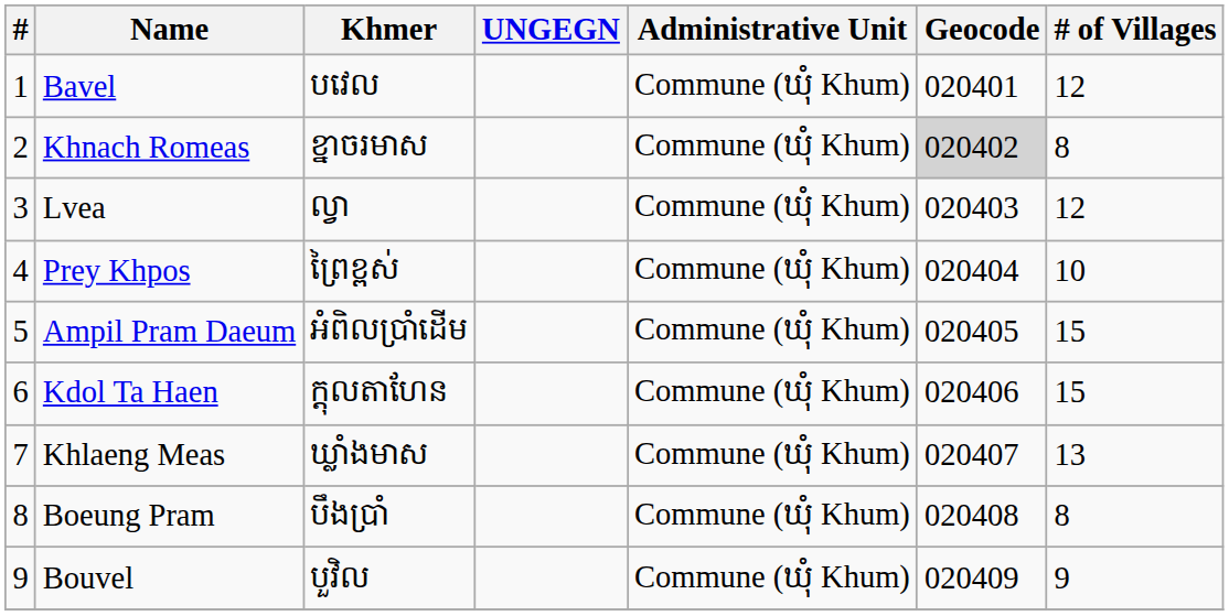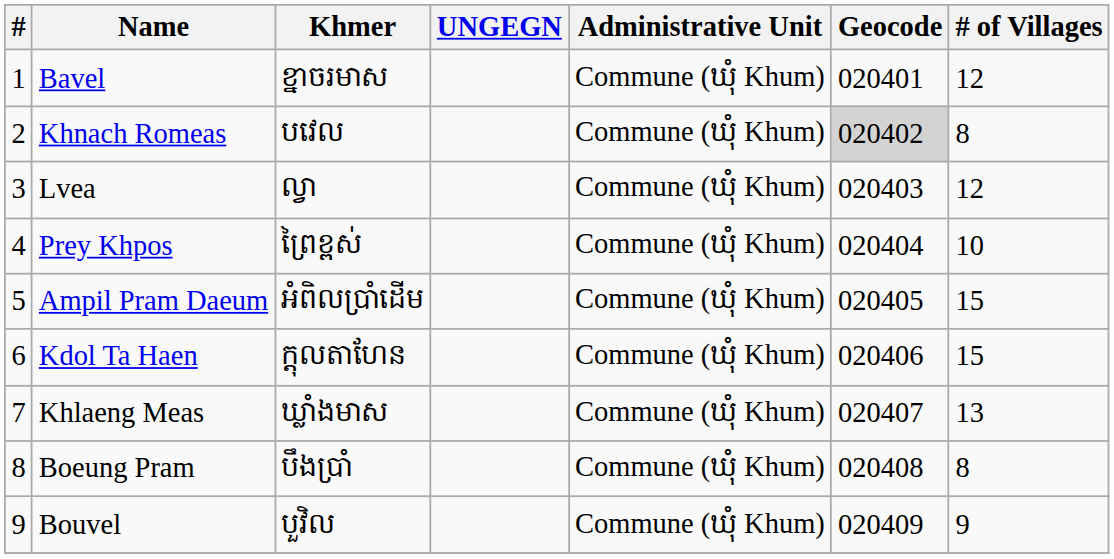Bavel | Khmer: បវេល -> ខ្នាចរមាស
Khnach Romeas | Khmer: ខ្នាចរមាស -> បវេល
